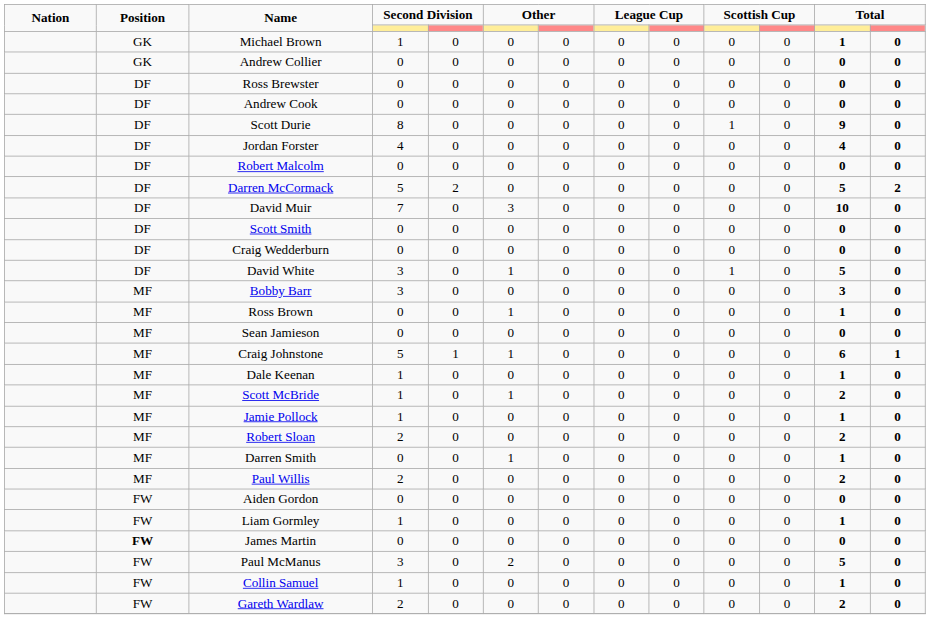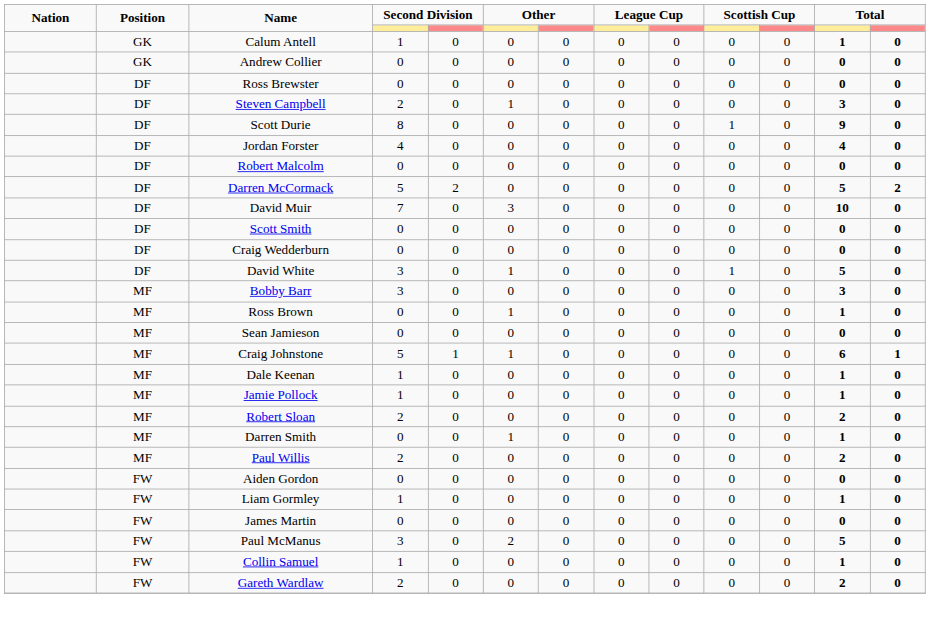+ row: GK | Calum Antell | 1 | 0 | 0 | 0 | 0 | 0 | 0 | 0 | 1 | 0
- row: GK | Michael Brown | 1 | 0 | 0 | 0 | 0 | 0 | 0 | 0 | 1 | 0
+ row: DF | Steven Campbell | 2 | 0 | 1 | 0 | 0 | 0 | 0 | 0 | 3 | 0
- row: DF | Andrew Cook | 0 | 0 | 0 | 0 | 0 | 0 | 0 | 0 | 0 | 0
- row: MF | Scott McBride | 1 | 0 | 1 | 0 | 0 | 0 | 0 | 0 | 2 | 0
James Martin | Position: bold -> normal
